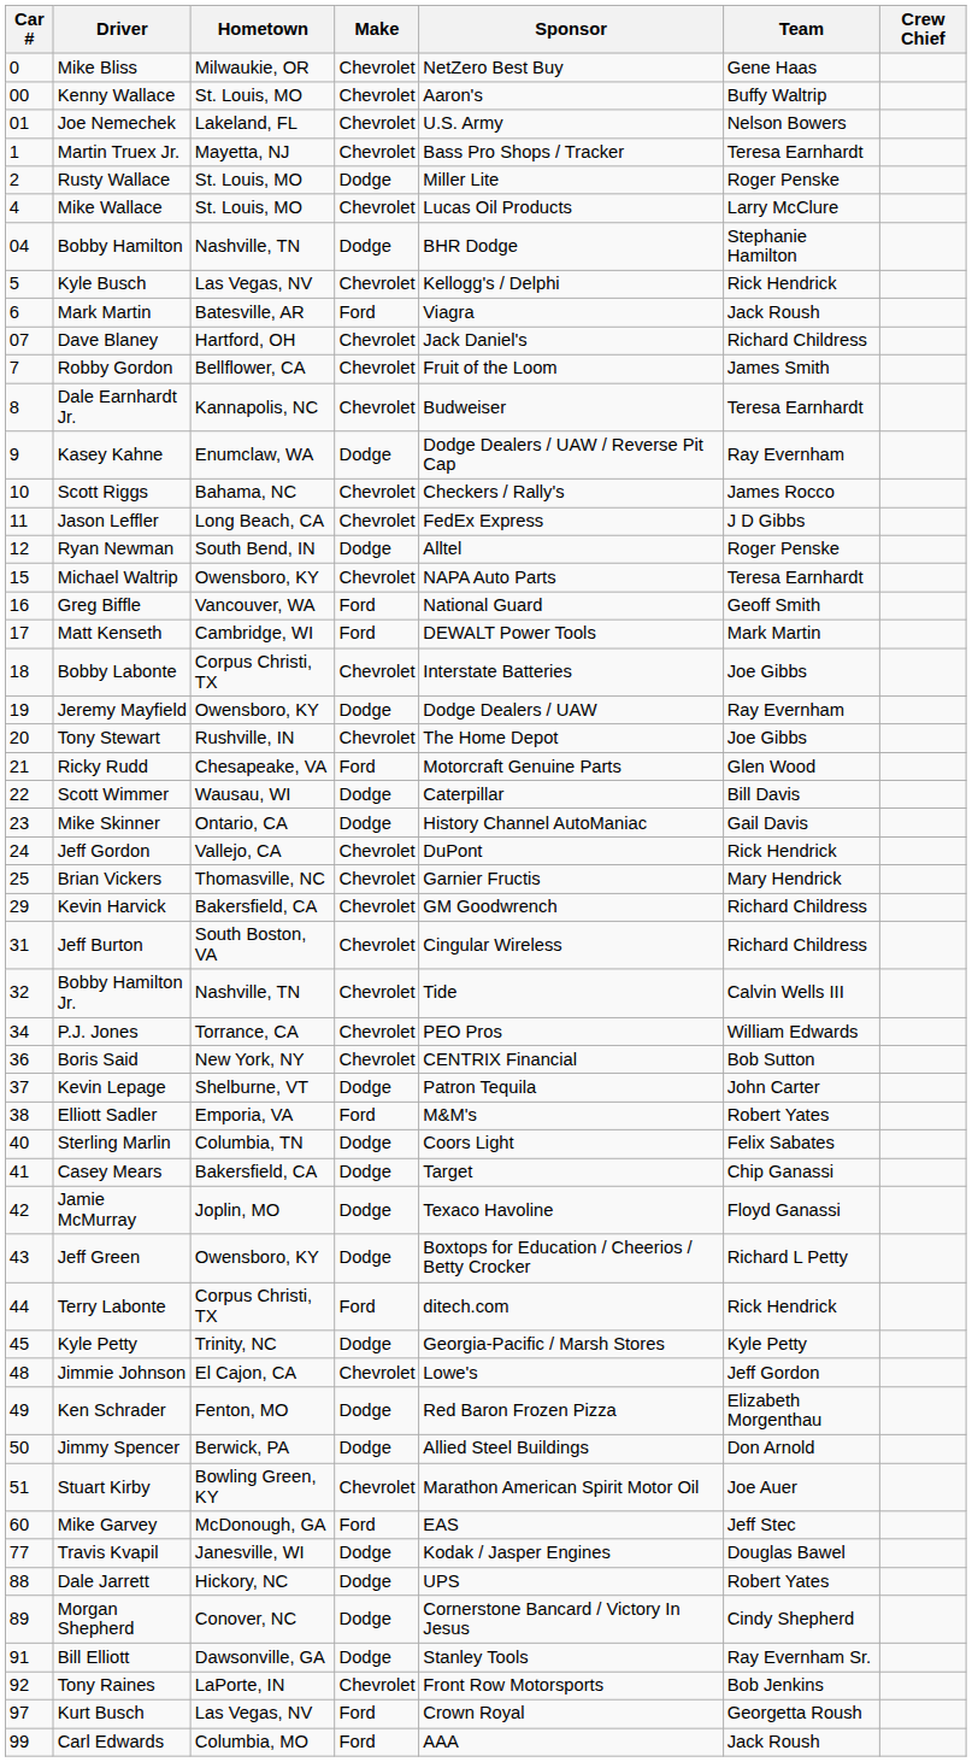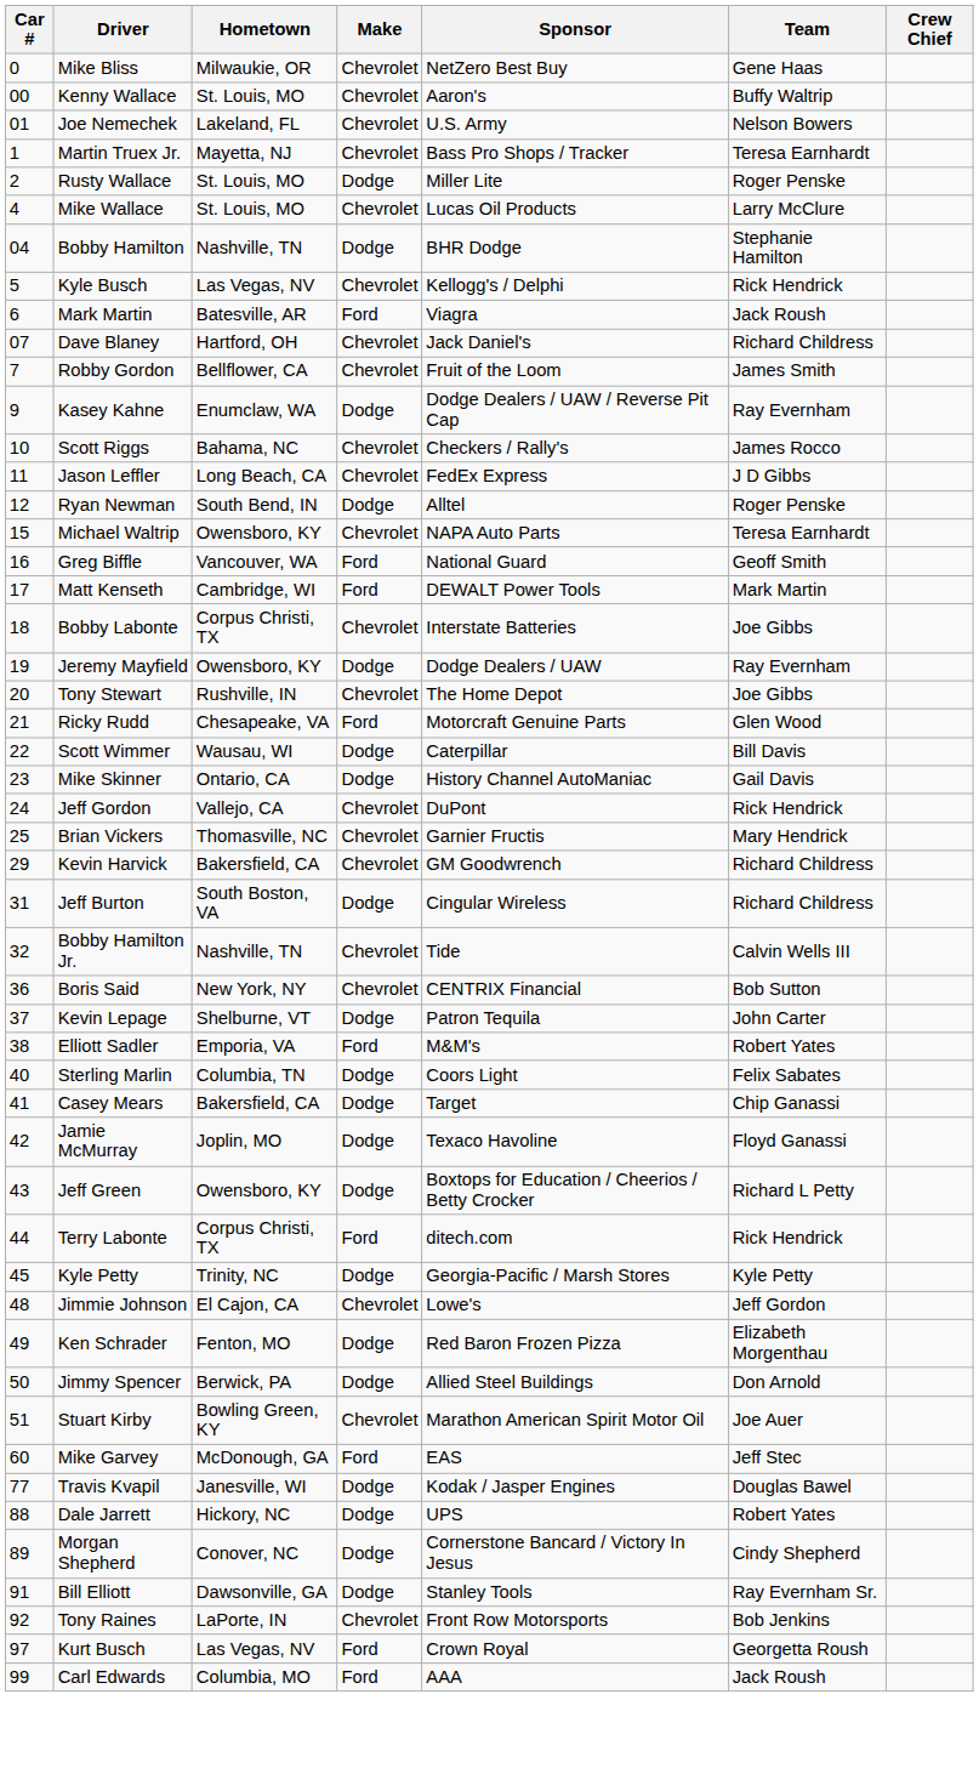- row: 8 | Dale Earnhardt Jr. | Kannapolis, NC | Chevrolet | Budweiser | Teresa Earnhardt
Jeff Burton | Make: Chevrolet -> Dodge
- row: 34 | P.J. Jones | Torrance, CA | Chevrolet | PEO Pros | William Edwards
